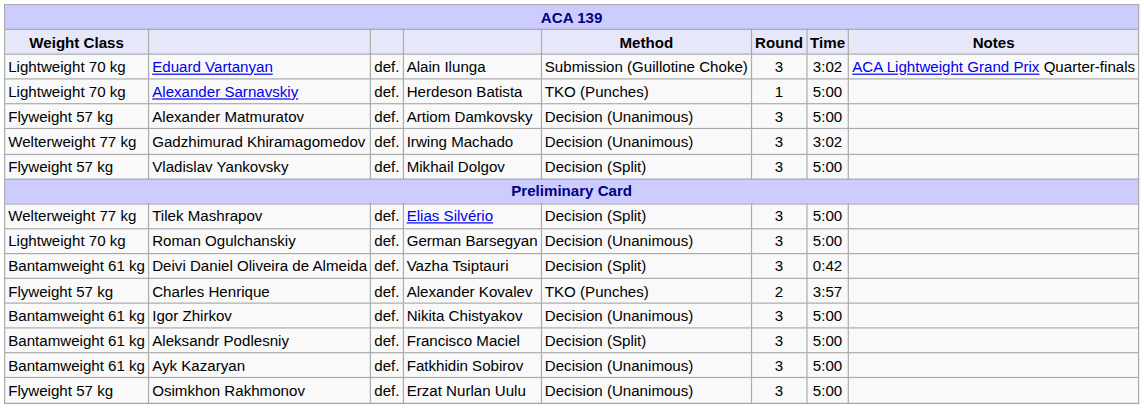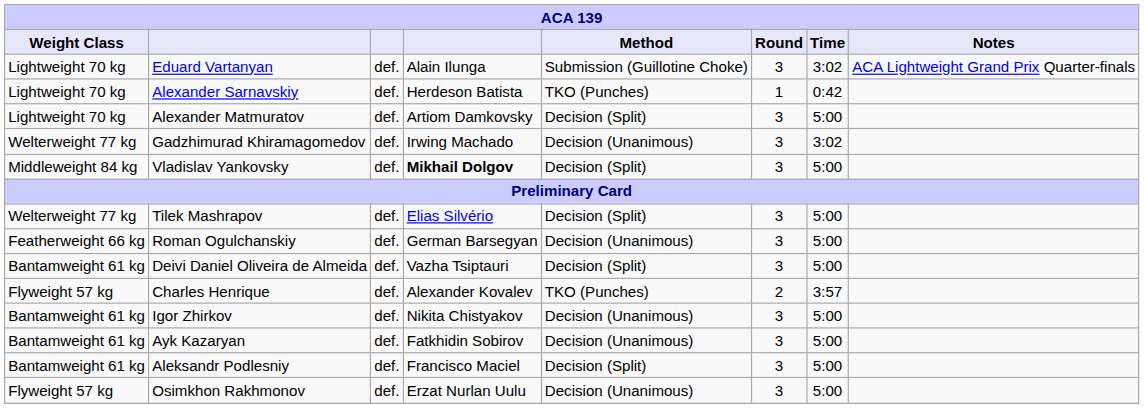Alexander Sarnavskiy | Time: 5:00 -> 0:42
Alexander Matmuratov | Weight Class: Flyweight 57 kg -> Lightweight 70 kg
Alexander Matmuratov | Method: Decision (Unanimous) -> Decision (Split)
Vladislav Yankovsky | Weight Class: Flyweight 57 kg -> Middleweight 84 kg
Vladislav Yankovsky | column 4: normal -> bold
Roman Ogulchanskiy | Weight Class: Lightweight 70 kg -> Featherweight 66 kg
Deivi Daniel Oliveira de Almeida | Time: 0:42 -> 5:00
rows swapped: Aleksandr Podlesniy <-> Ayk Kazaryan
